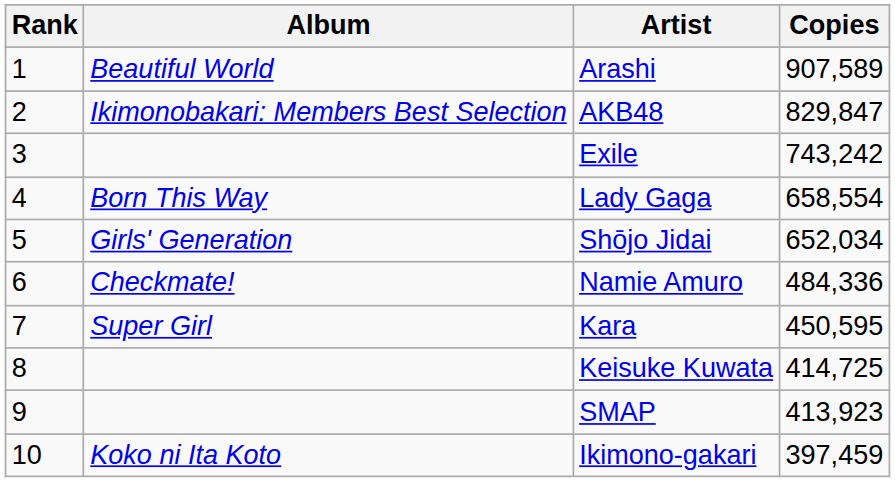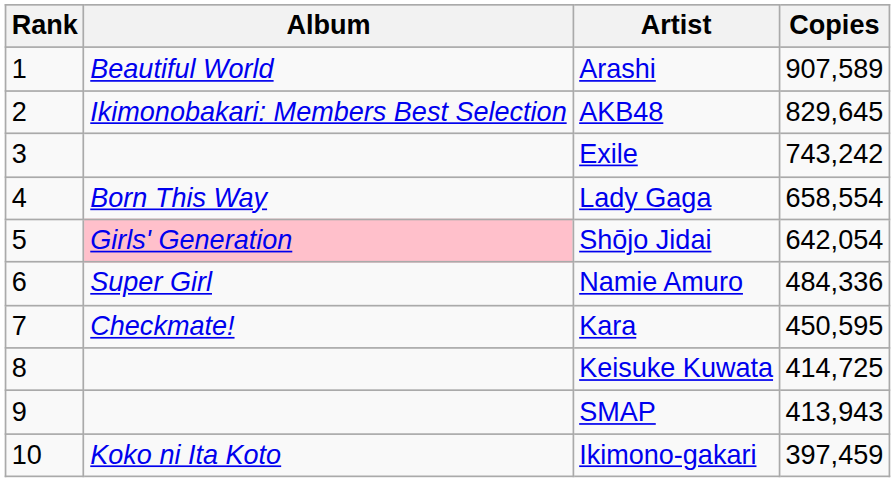AKB48 | Copies: 829,847 -> 829,645
Shōjo Jidai | Album: no background -> pink background
Shōjo Jidai | Copies: 652,034 -> 642,054
Namie Amuro | Album: Checkmate! -> Super Girl
Kara | Album: Super Girl -> Checkmate!
SMAP | Copies: 413,923 -> 413,943
